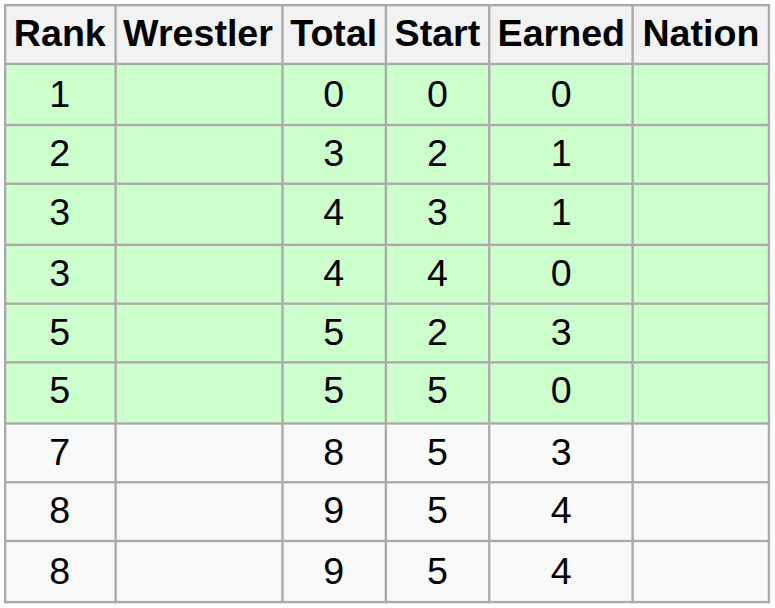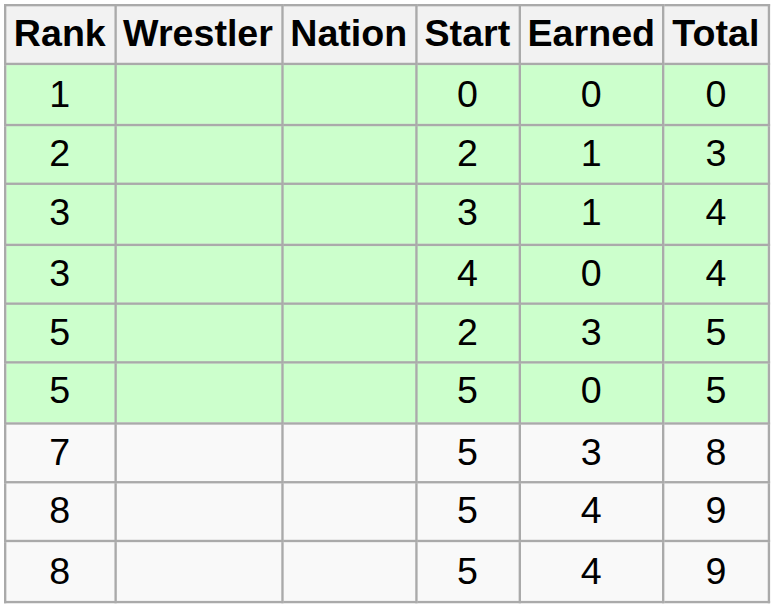columns swapped: Nation <-> Total
